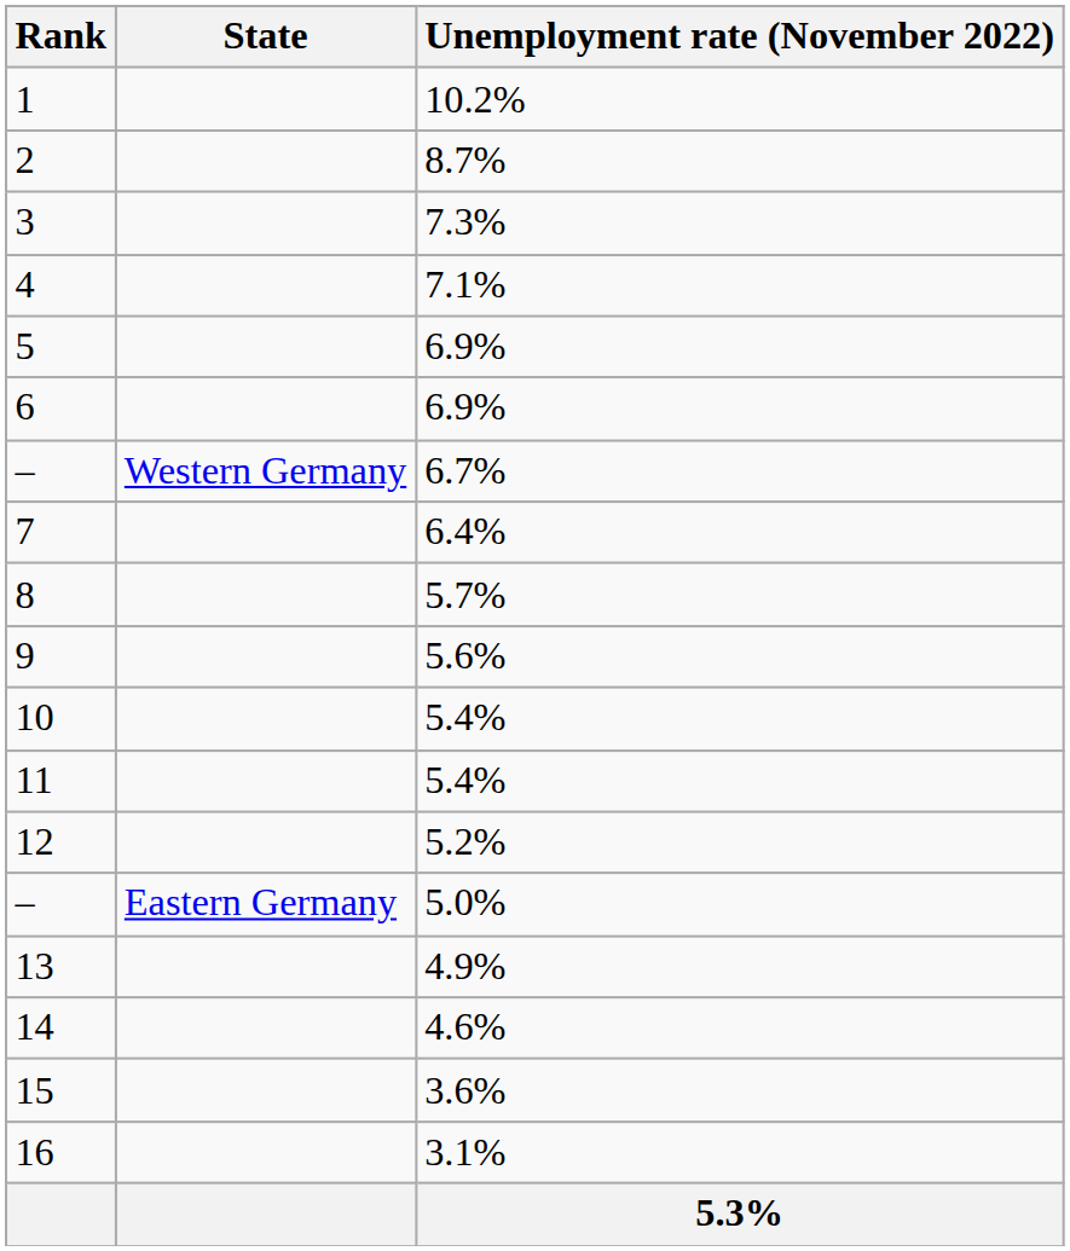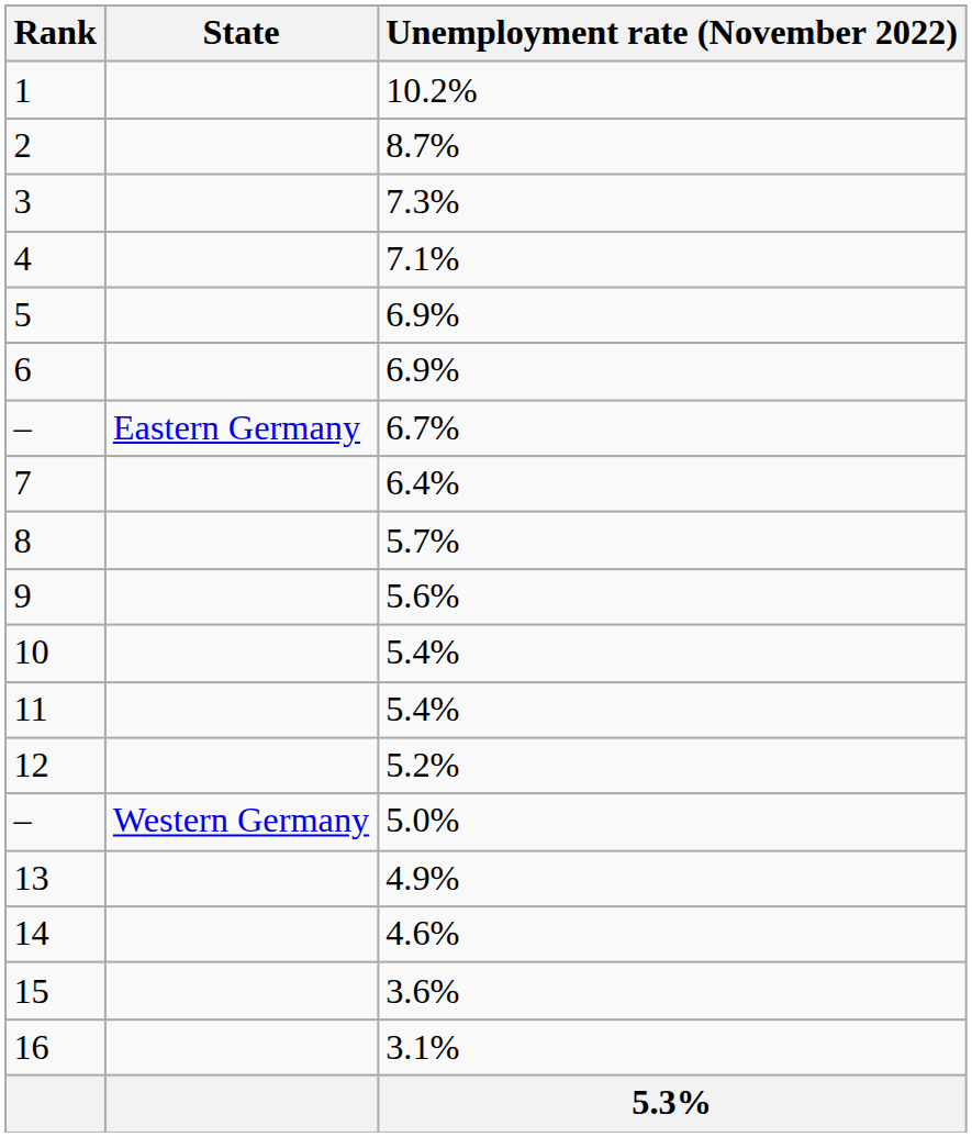– / 6.7% | State: Western Germany -> Eastern Germany
– / 5.0% | State: Eastern Germany -> Western Germany
